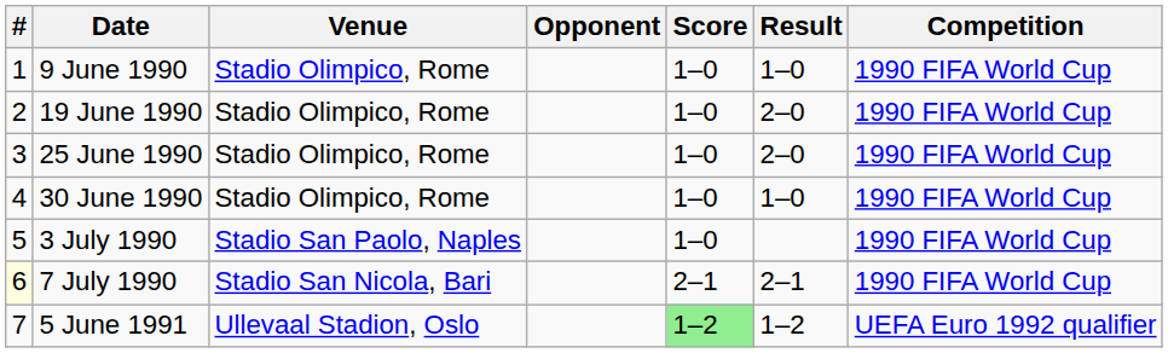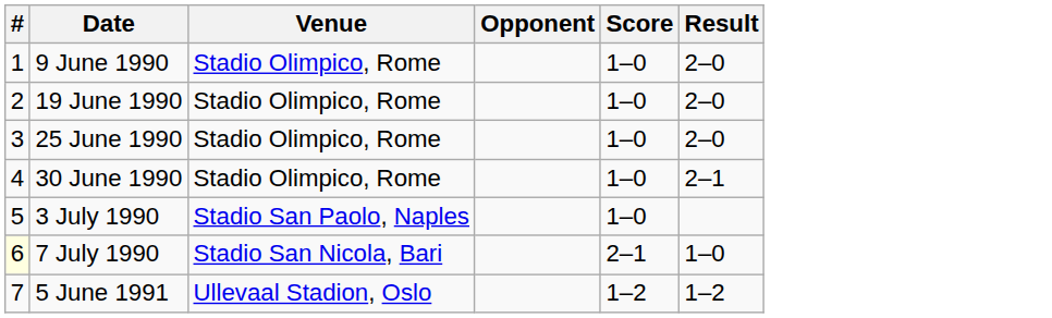- column: Competition | 1990 FIFA World Cup | 1990 FIFA World Cup | 1990 FIFA World Cup | 1990 FIFA World Cup | 1990 FIFA World Cup | 1990 FIFA World Cup | UEFA Euro 1992 qualifier
9 June 1990 | Result: 1–0 -> 2–0
30 June 1990 | Result: 1–0 -> 2–1
7 July 1990 | Result: 2–1 -> 1–0
5 June 1991 | Score: lightgreen background -> no background
